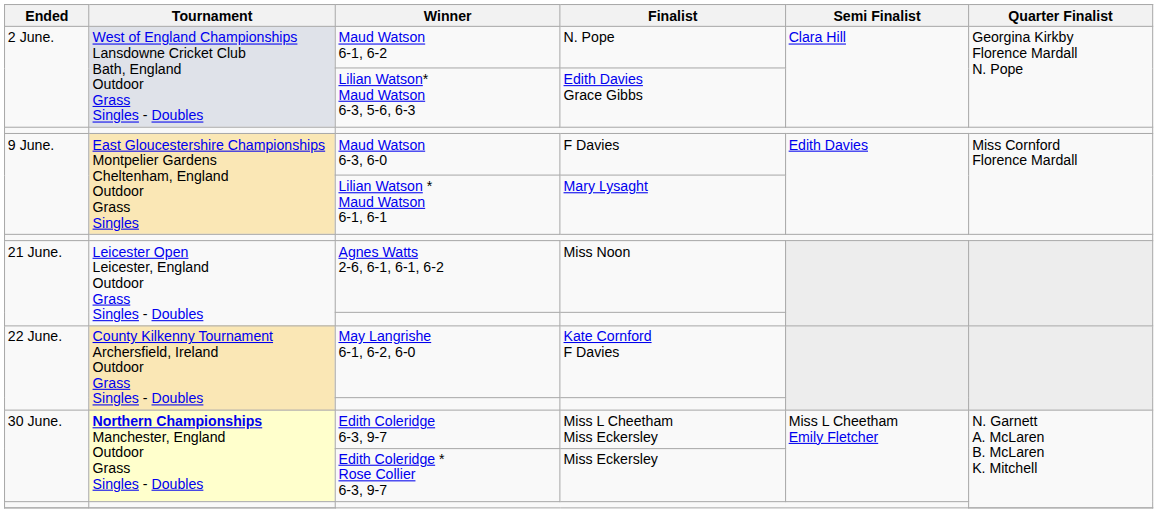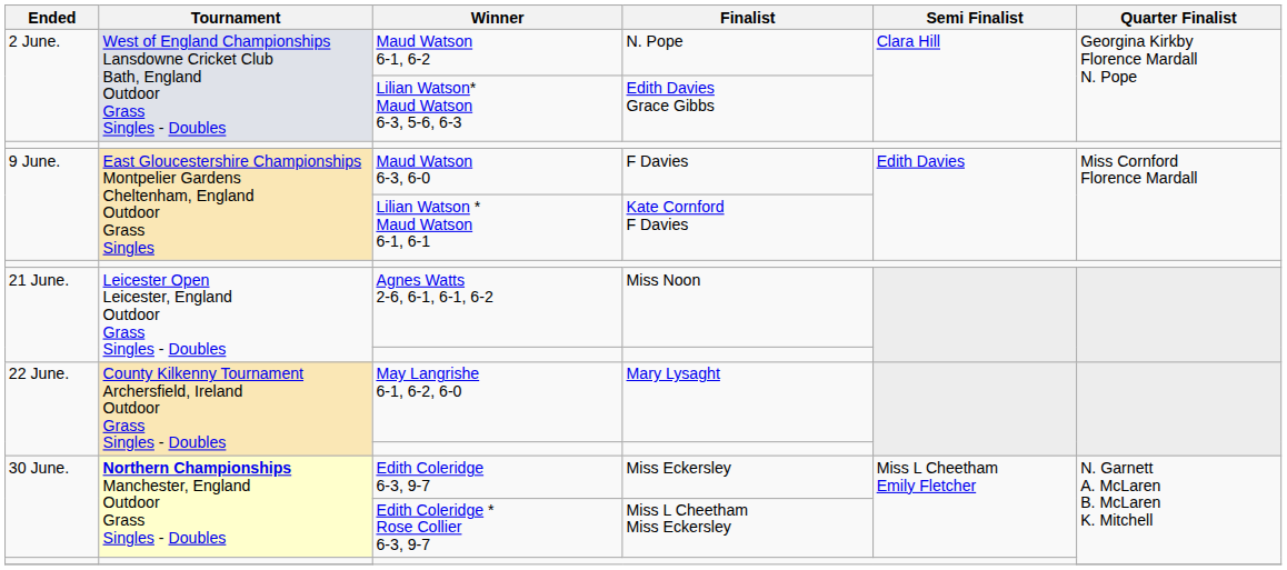Lilian Watson * Maud Watson 6-1, 6-1 | Finalist: Mary Lysaght -> Kate Cornford F Davies
May Langrishe 6-1, 6-2, 6-0 | Finalist: Kate Cornford F Davies -> Mary Lysaght
Edith Coleridge 6-3, 9-7 | Finalist: Miss L Cheetham Miss Eckersley -> Miss Eckersley
Edith Coleridge * Rose Collier 6-3, 9-7 | Finalist: Miss Eckersley -> Miss L Cheetham Miss Eckersley
